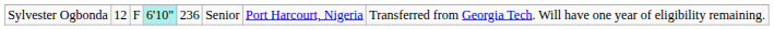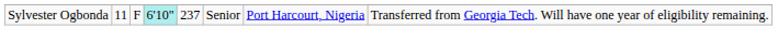Sylvester Ogbonda | column 2: 12 -> 11
Sylvester Ogbonda | column 5: 236 -> 237
